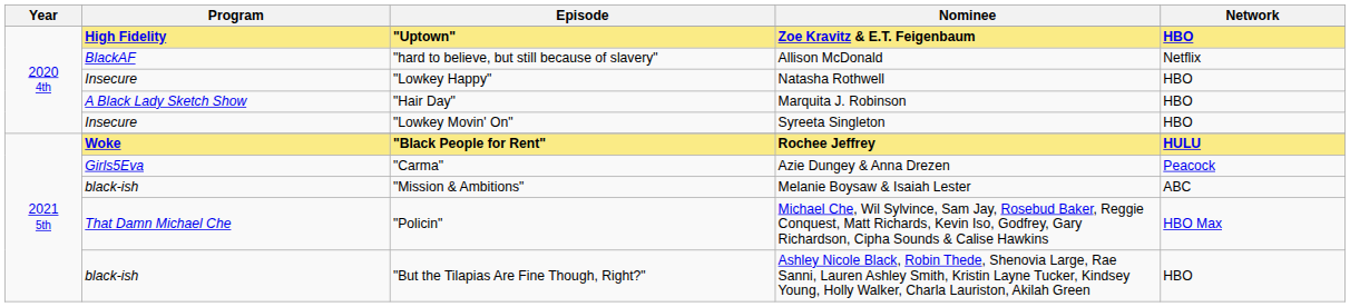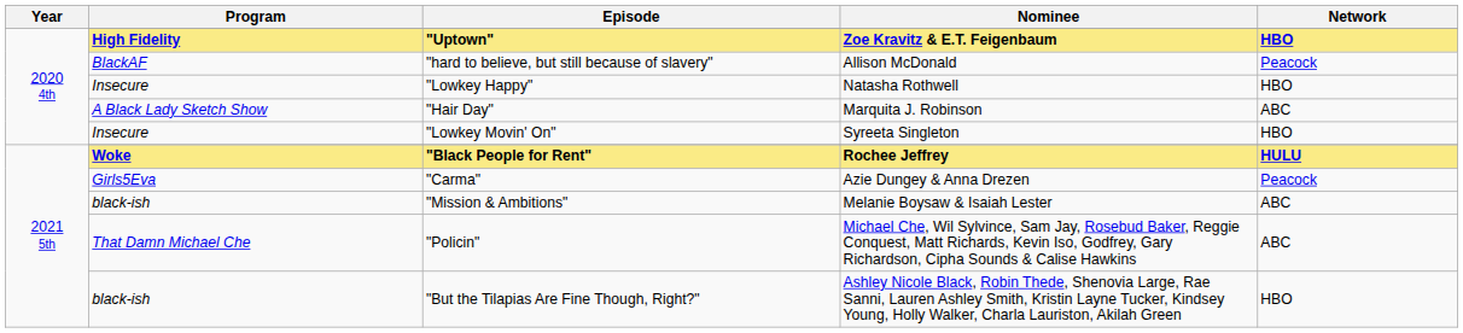"hard to believe, but still because of slavery" | Network: Netflix -> Peacock
"Hair Day" | Network: HBO -> ABC
"Policin" | Network: HBO Max -> ABC
